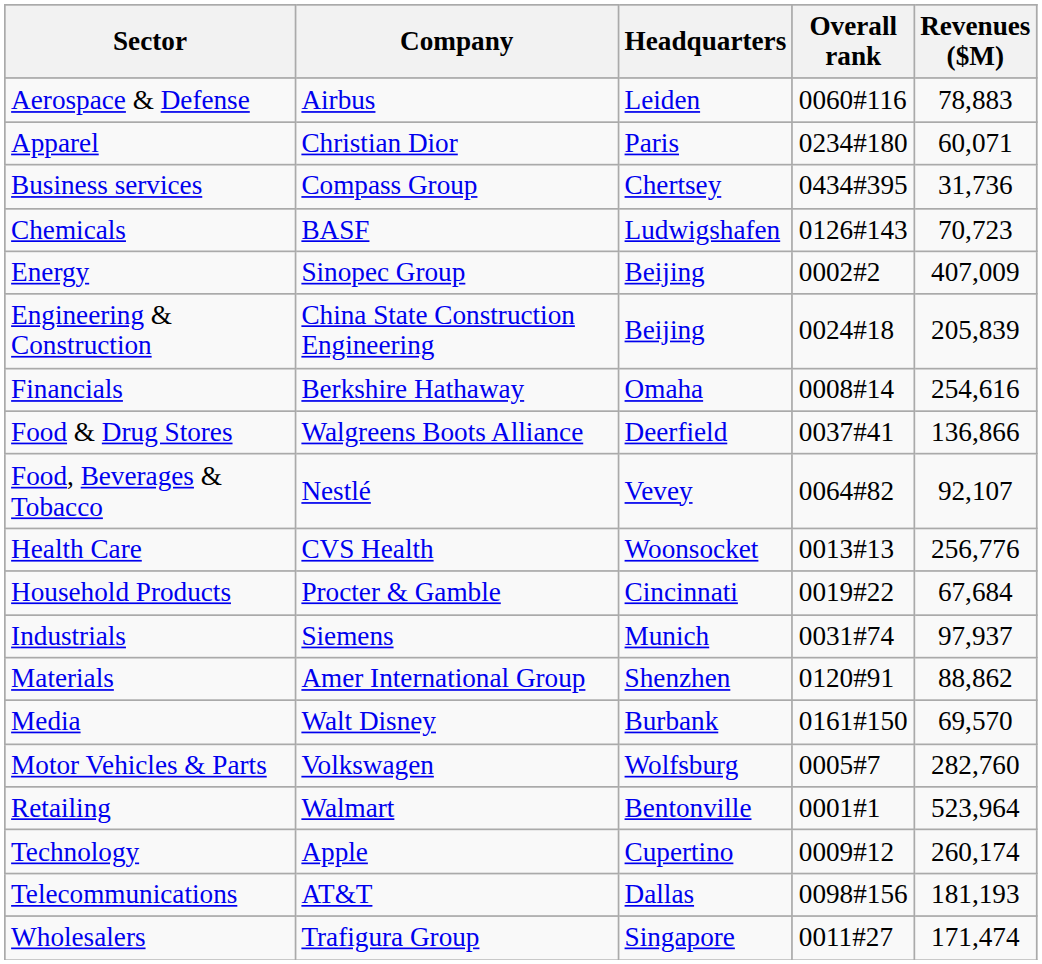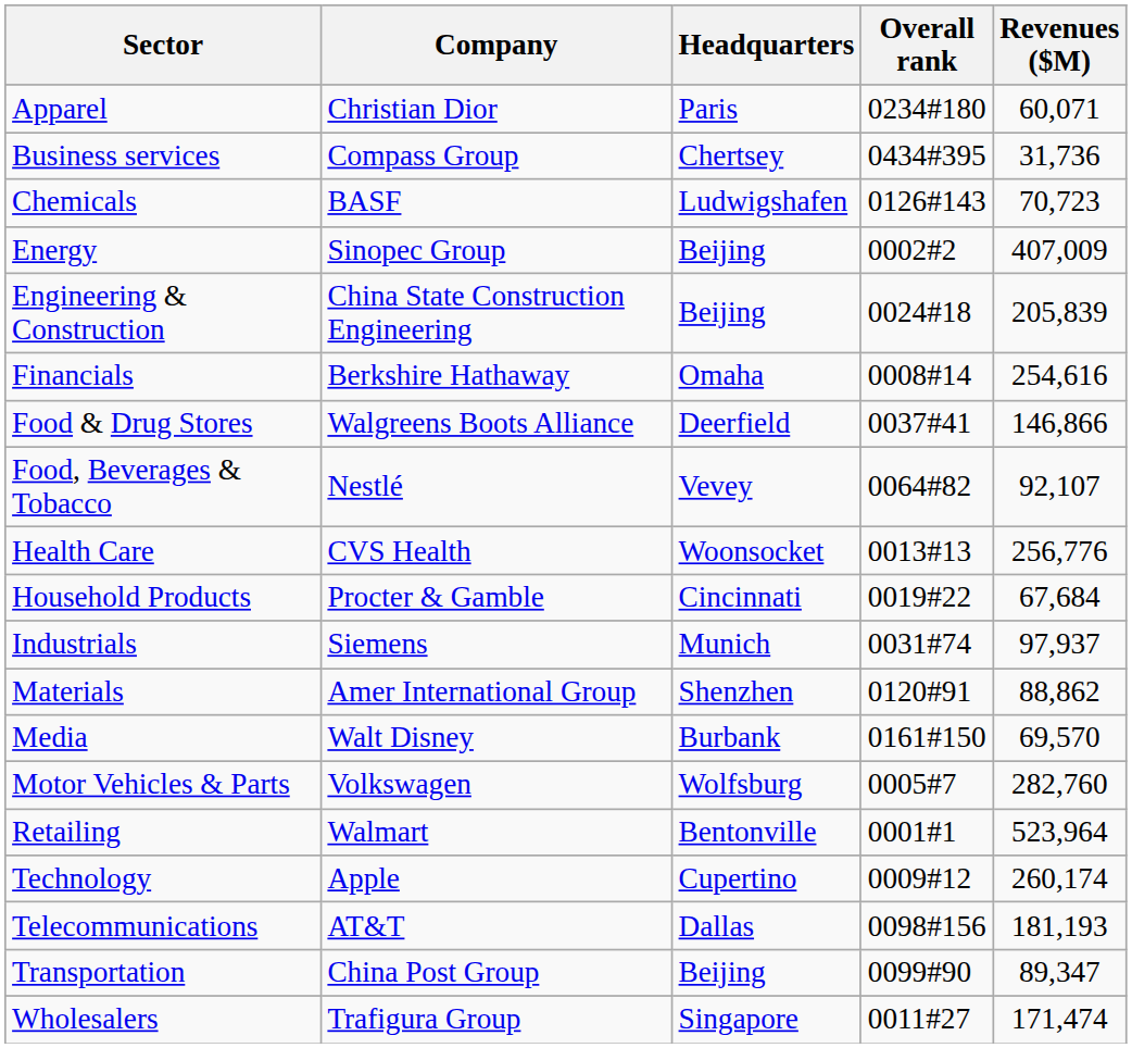- row: Aerospace & Defense | Airbus | Leiden | 0060#116 | 78,883
Food & Drug Stores | Revenues ($M): 136,866 -> 146,866
+ row: Transportation | China Post Group | Beijing | 0099#90 | 89,347
